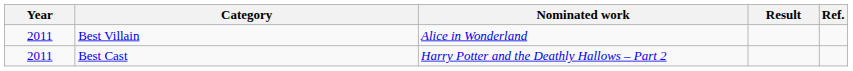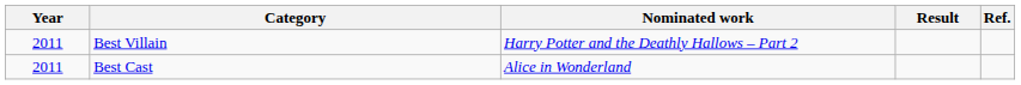Best Villain | Nominated work: Alice in Wonderland -> Harry Potter and the Deathly Hallows – Part 2
Best Cast | Nominated work: Harry Potter and the Deathly Hallows – Part 2 -> Alice in Wonderland
